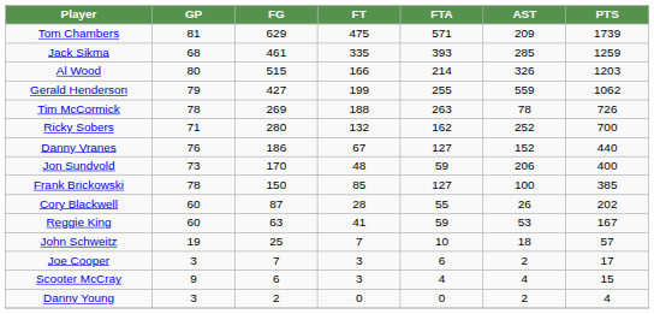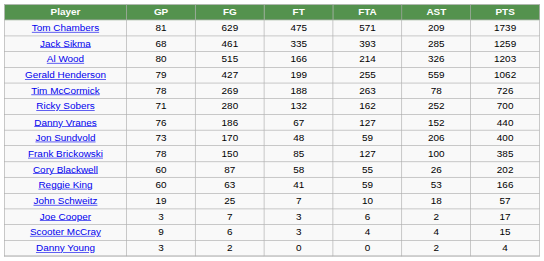Cory Blackwell | FT: 28 -> 58
Reggie King | PTS: 167 -> 166
